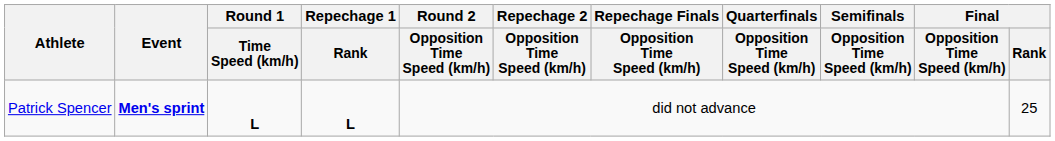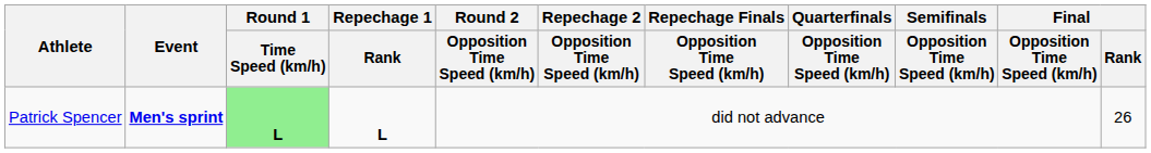Patrick Spencer | Round 1 / Time Speed (km/h): no background -> lightgreen background
Patrick Spencer | Final / Rank: 25 -> 26
